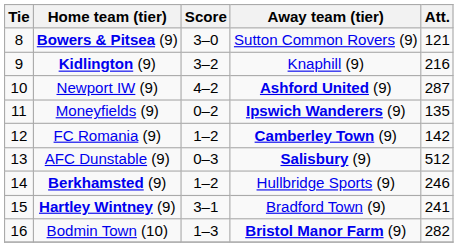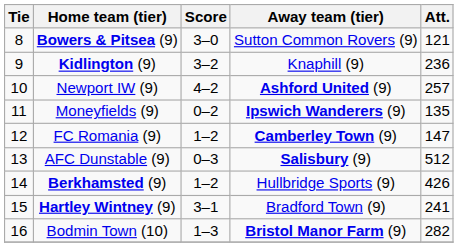Kidlington (9) | Att.: 216 -> 236
Newport IW (9) | Att.: 287 -> 257
FC Romania (9) | Att.: 142 -> 147
Berkhamsted (9) | Att.: 246 -> 426
